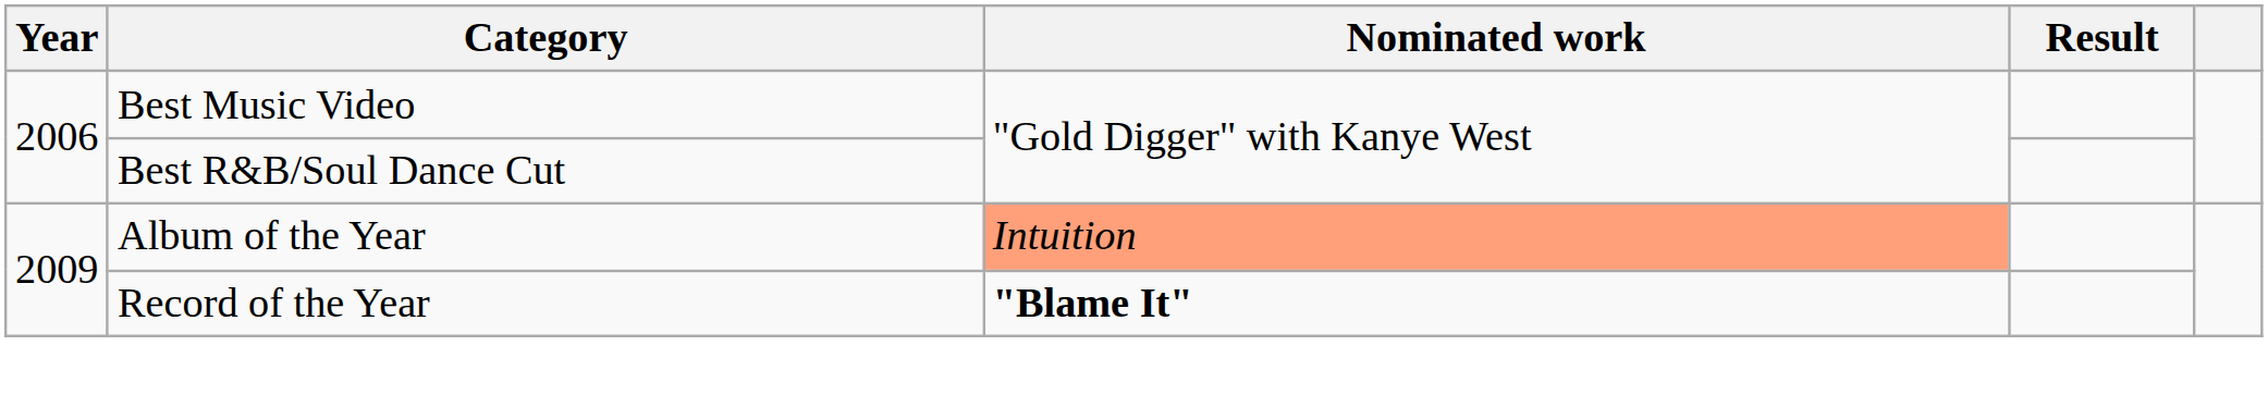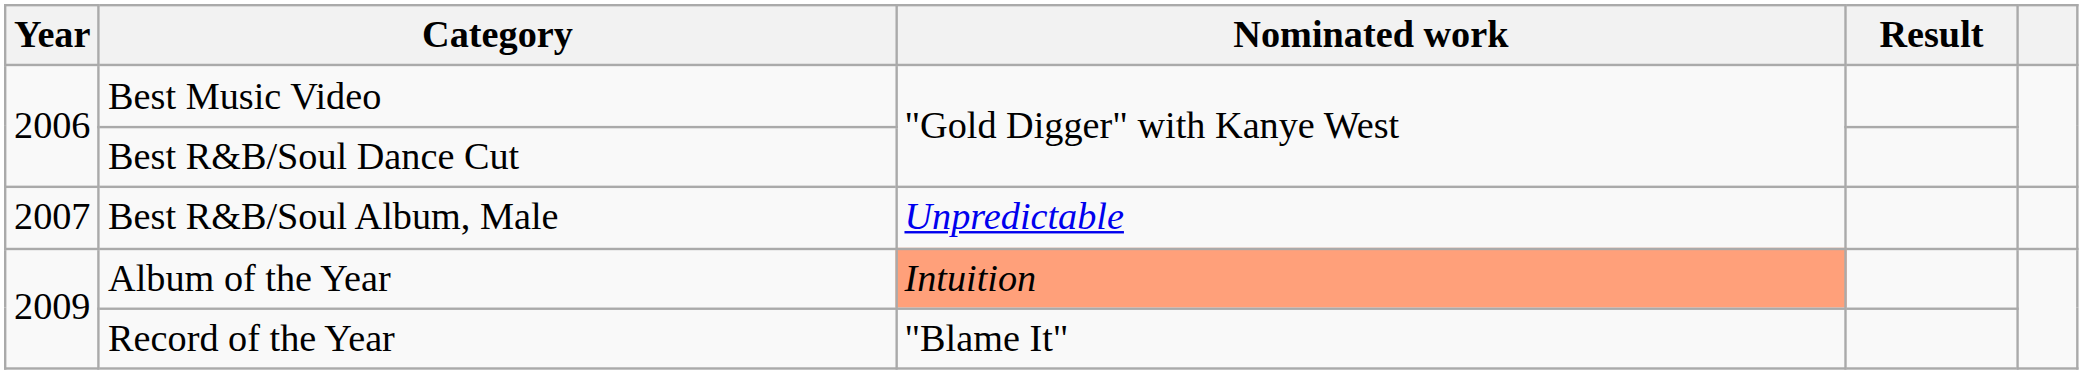+ row: 2007 | Best R&B/Soul Album, Male | Unpredictable
Record of the Year | Nominated work: bold -> normal
